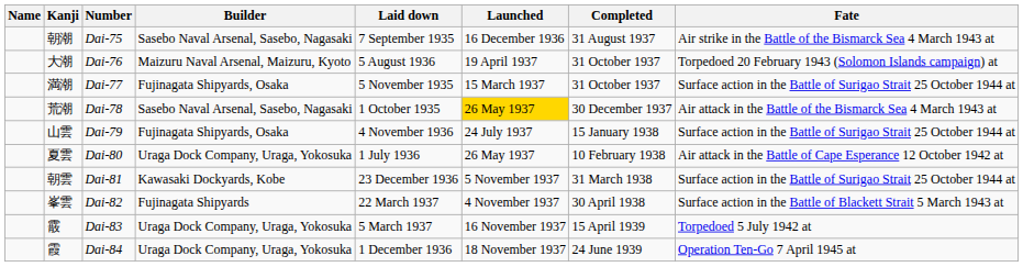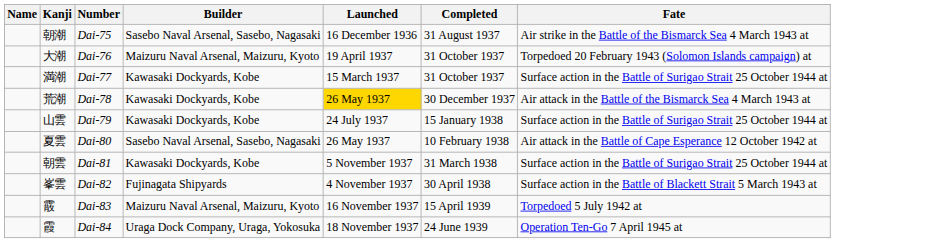- column: Laid down | 7 September 1935 | 5 August 1936 | 5 November 1935 | 1 October 1935 | 4 November 1936 | 1 July 1936 | 23 December 1936 | 22 March 1937 | 5 March 1937 | 1 December 1936
満潮 | Builder: Fujinagata Shipyards, Osaka -> Kawasaki Dockyards, Kobe
荒潮 | Builder: Sasebo Naval Arsenal, Sasebo, Nagasaki -> Kawasaki Dockyards, Kobe
山雲 | Builder: Fujinagata Shipyards, Osaka -> Kawasaki Dockyards, Kobe
夏雲 | Builder: Uraga Dock Company, Uraga, Yokosuka -> Sasebo Naval Arsenal, Sasebo, Nagasaki
霰 | Builder: Uraga Dock Company, Uraga, Yokosuka -> Maizuru Naval Arsenal, Maizuru, Kyoto
